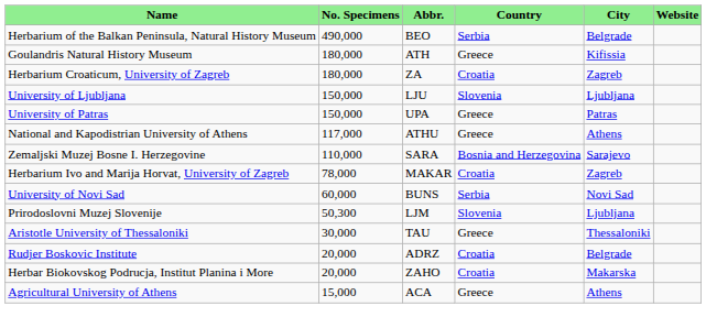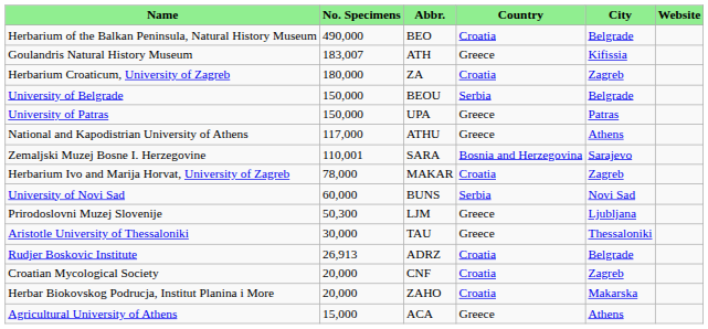Herbarium of the Balkan Peninsula, Natural History Museum | Country: Serbia -> Croatia
Goulandris Natural History Museum | No. Specimens: 180,000 -> 183,007
+ row: University of Belgrade | 150,000 | BEOU | Serbia | Belgrade
- row: University of Ljubljana | 150,000 | LJU | Slovenia | Ljubljana
Zemaljski Muzej Bosne I. Herzegovine | No. Specimens: 110,000 -> 110,001
Prirodoslovni Muzej Slovenije | Country: Slovenia -> Greece
Rudjer Boskovic Institute | No. Specimens: 20,000 -> 26,913
+ row: Croatian Mycological Society | 20,000 | CNF | Croatia | Zagreb
